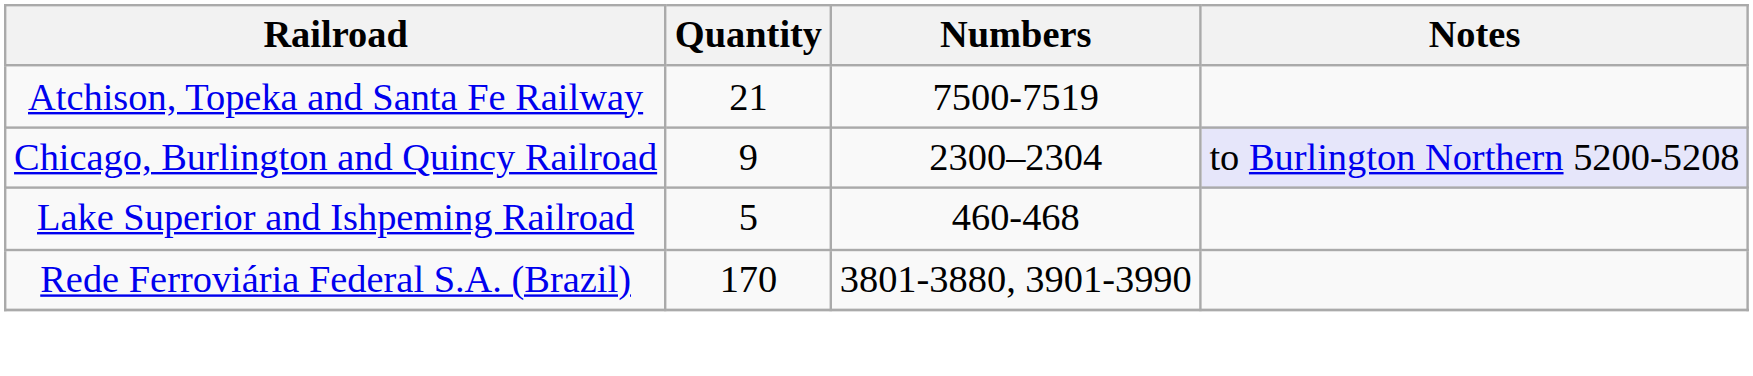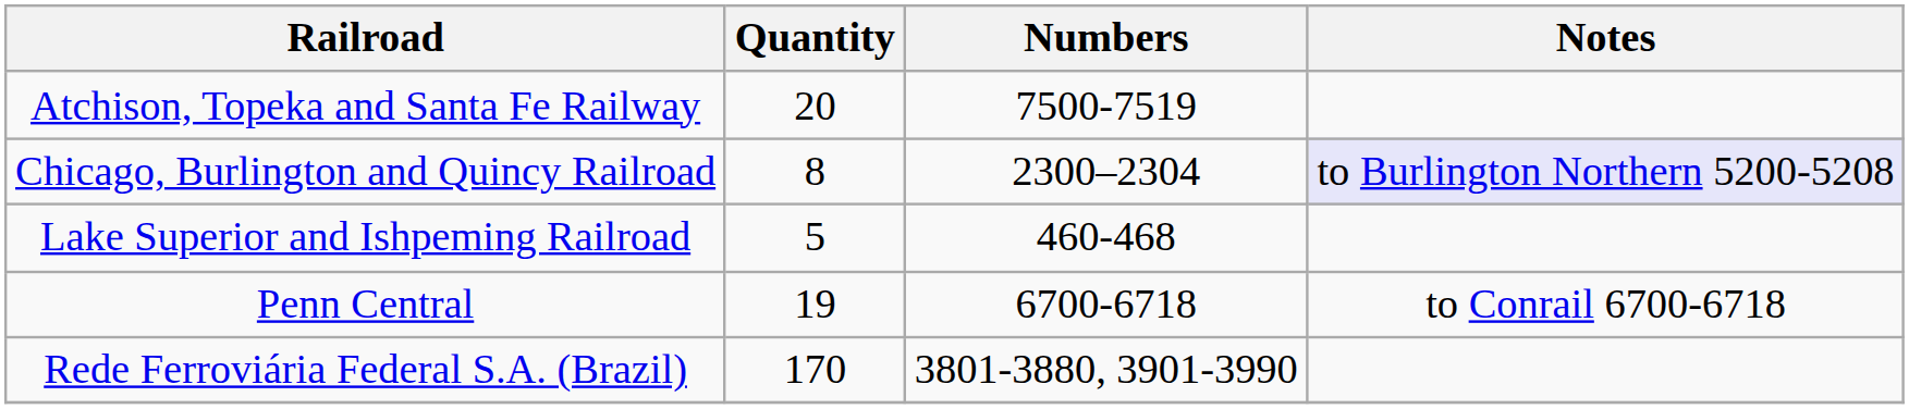Atchison, Topeka and Santa Fe Railway | Quantity: 21 -> 20
Chicago, Burlington and Quincy Railroad | Quantity: 9 -> 8
+ row: Penn Central | 19 | 6700-6718 | to Conrail 6700-6718
